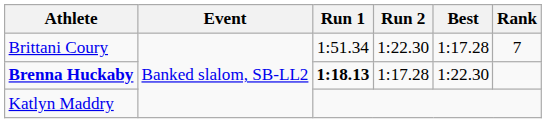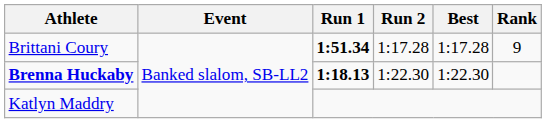Brittani Coury | Run 1: normal -> bold
Brittani Coury | Run 2: 1:22.30 -> 1:17.28
Brittani Coury | Rank: 7 -> 9
Brenna Huckaby | Run 2: 1:17.28 -> 1:22.30
